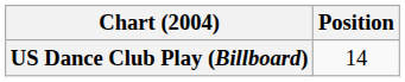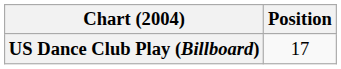US Dance Club Play (Billboard) | Position: 14 -> 17
